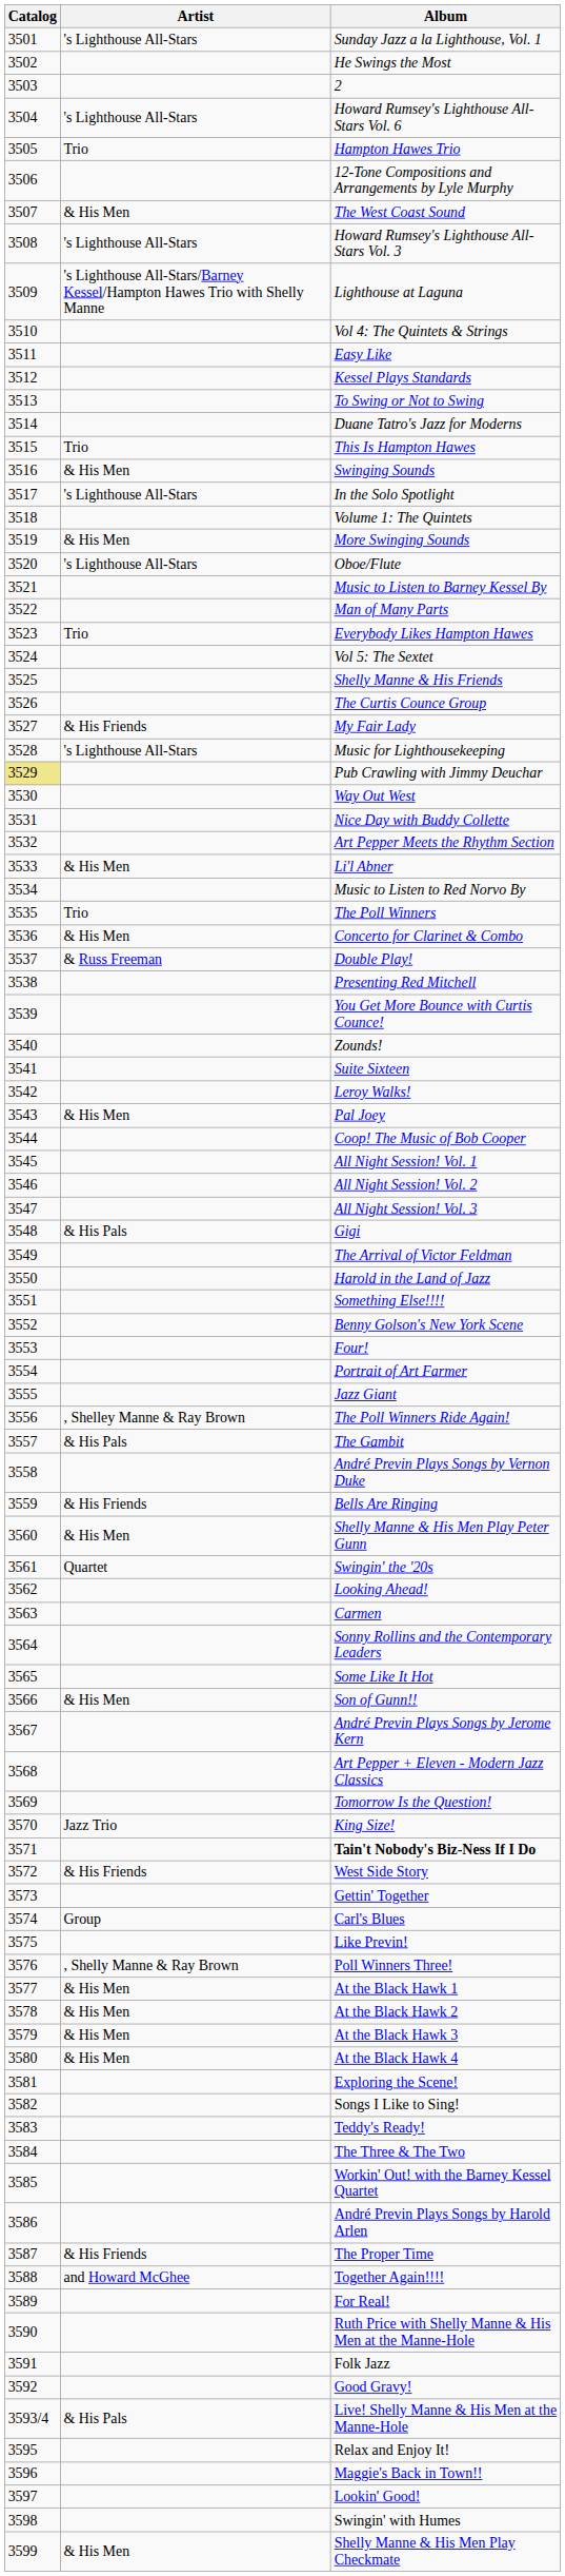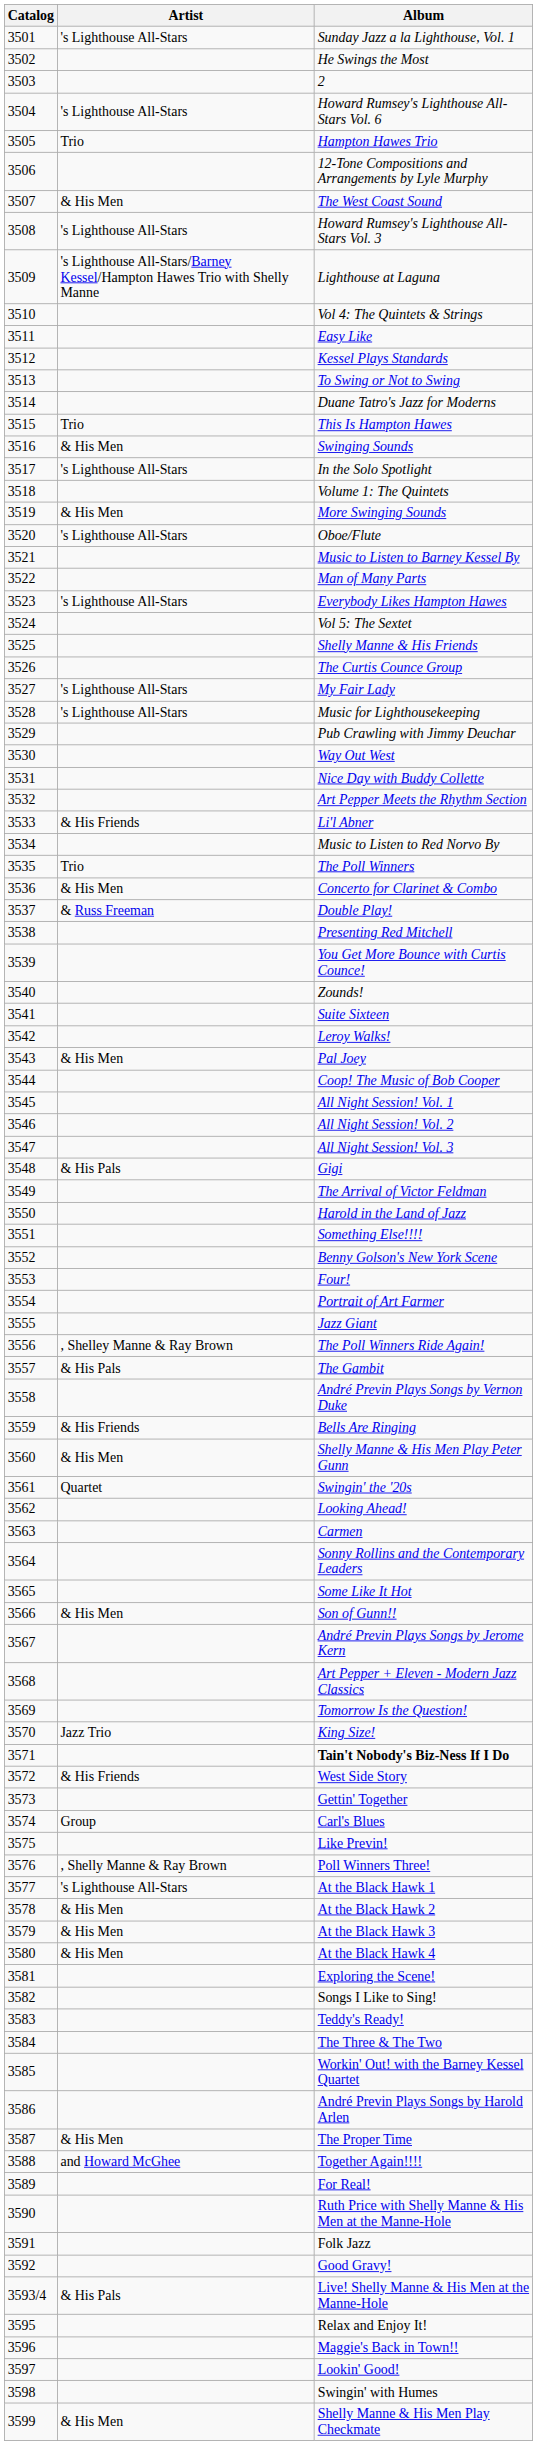Everybody Likes Hampton Hawes | Artist: Trio -> 's Lighthouse All-Stars
My Fair Lady | Artist: & His Friends -> 's Lighthouse All-Stars
Pub Crawling with Jimmy Deuchar | Catalog: khaki background -> no background
Li'l Abner | Artist: & His Men -> & His Friends
At the Black Hawk 1 | Artist: & His Men -> 's Lighthouse All-Stars
The Proper Time | Artist: & His Friends -> & His Men
